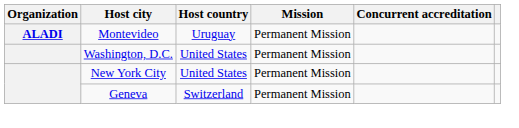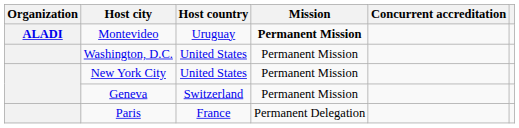Montevideo | Mission: normal -> bold
+ row: Paris | France | Permanent Delegation
